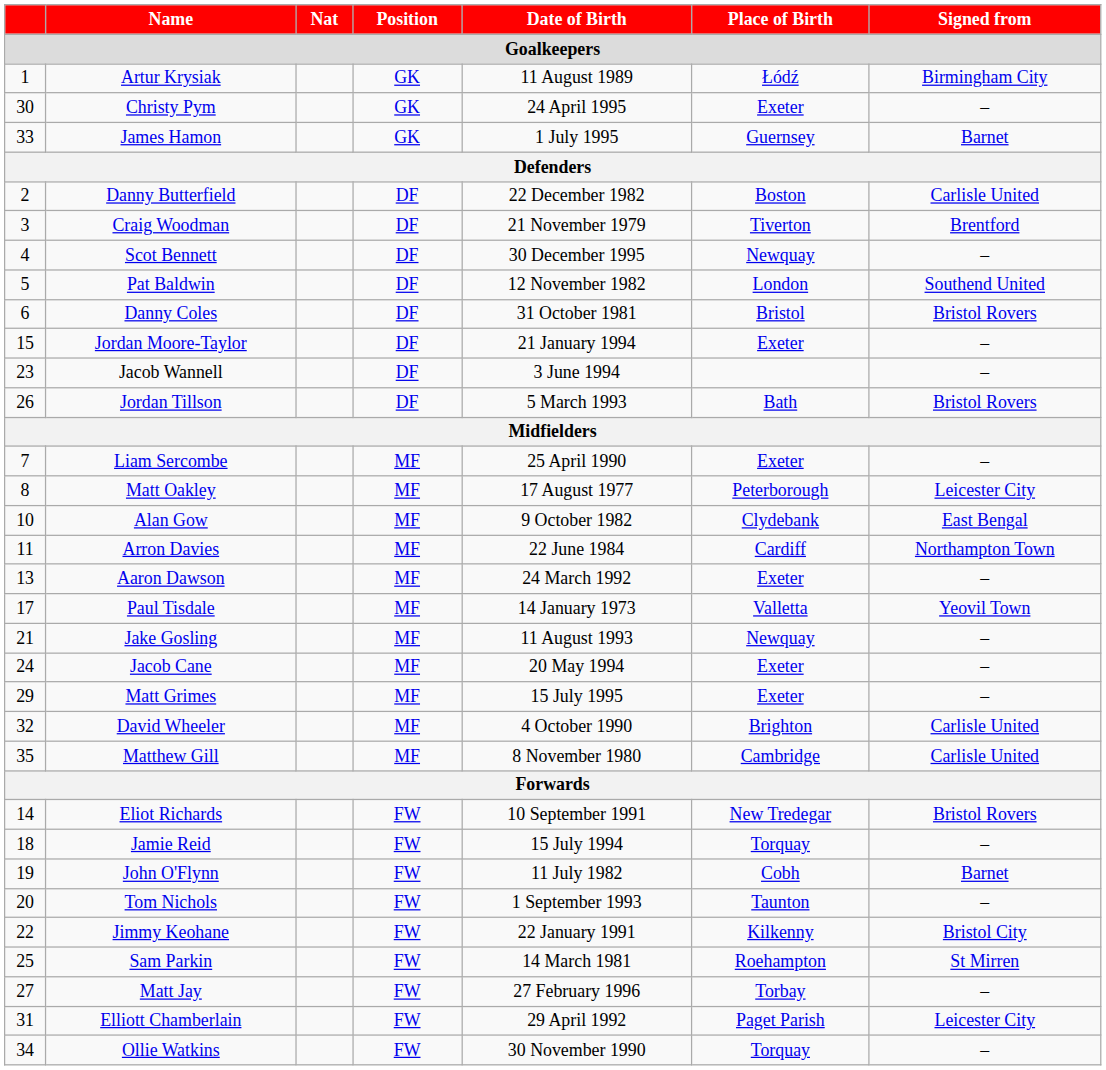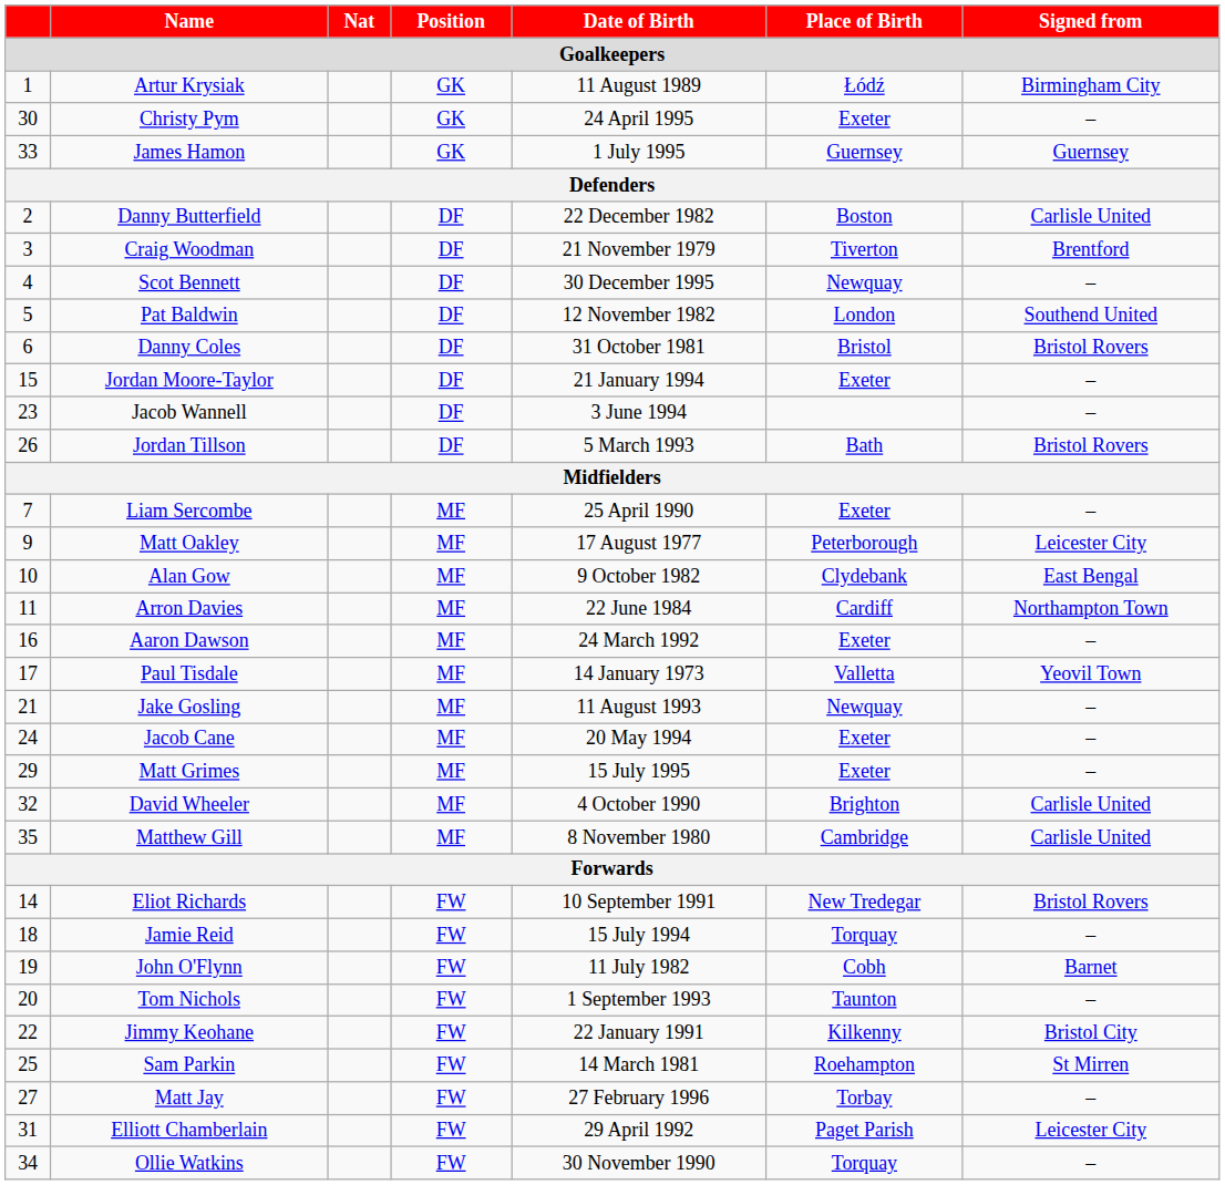James Hamon | Signed from: Barnet -> Guernsey
Matt Oakley | column 1: 8 -> 9
Aaron Dawson | column 1: 13 -> 16
